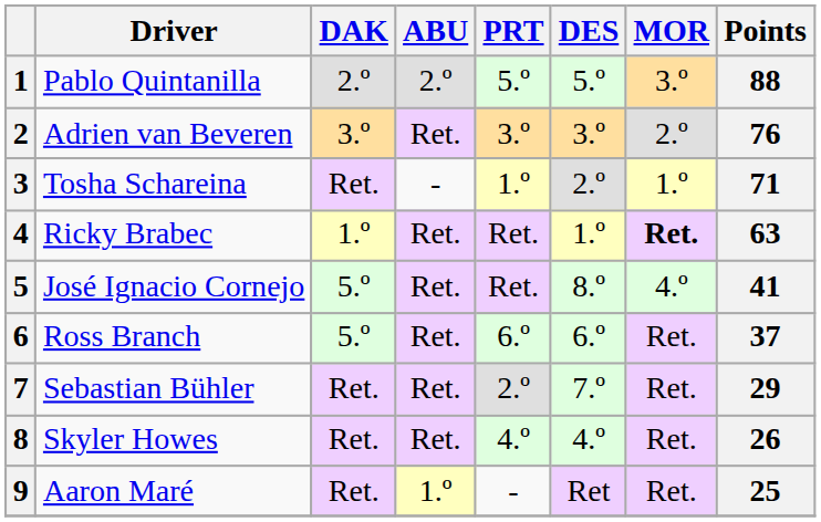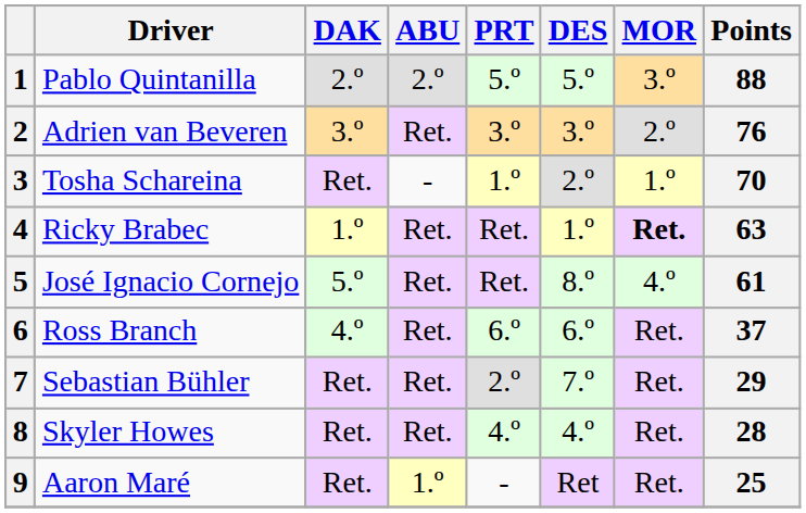3 | Points: 71 -> 70
5 | Points: 41 -> 61
6 | DAK: 5.º -> 4.º
8 | Points: 26 -> 28
